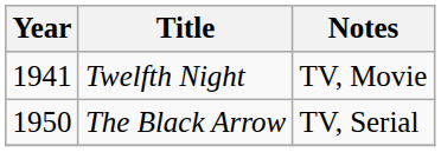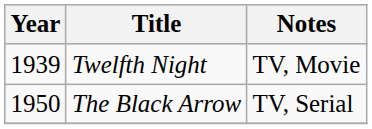Twelfth Night | Year: 1941 -> 1939
